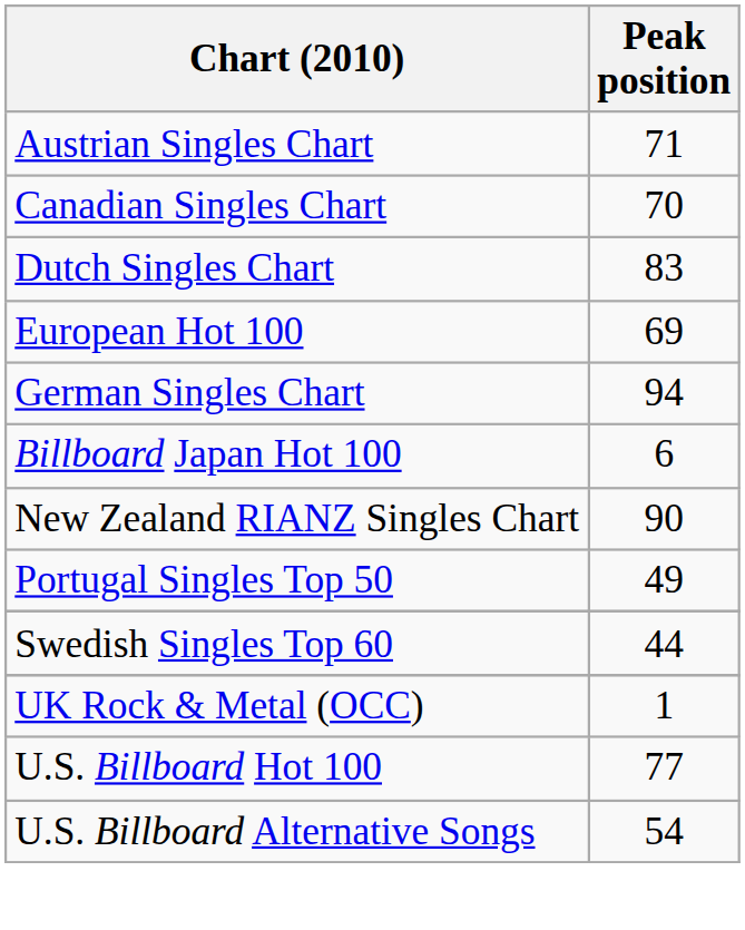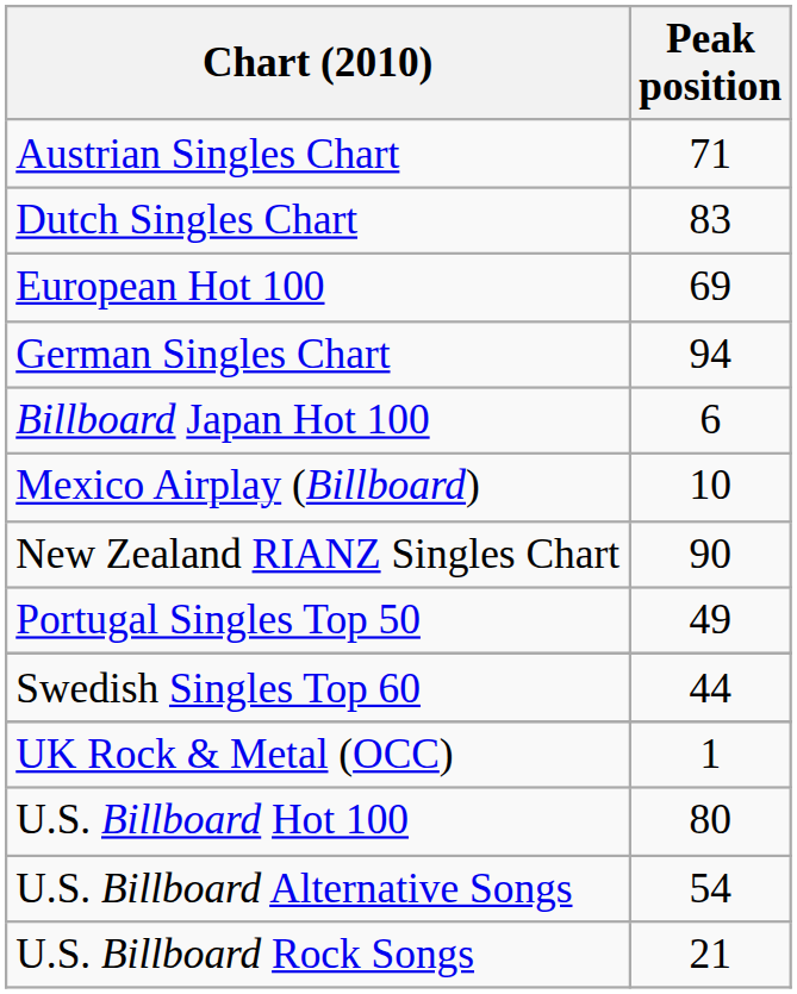- row: Canadian Singles Chart | 70
+ row: Mexico Airplay (Billboard) | 10
U.S. Billboard Hot 100 | Peak position: 77 -> 80
+ row: U.S. Billboard Rock Songs | 21
